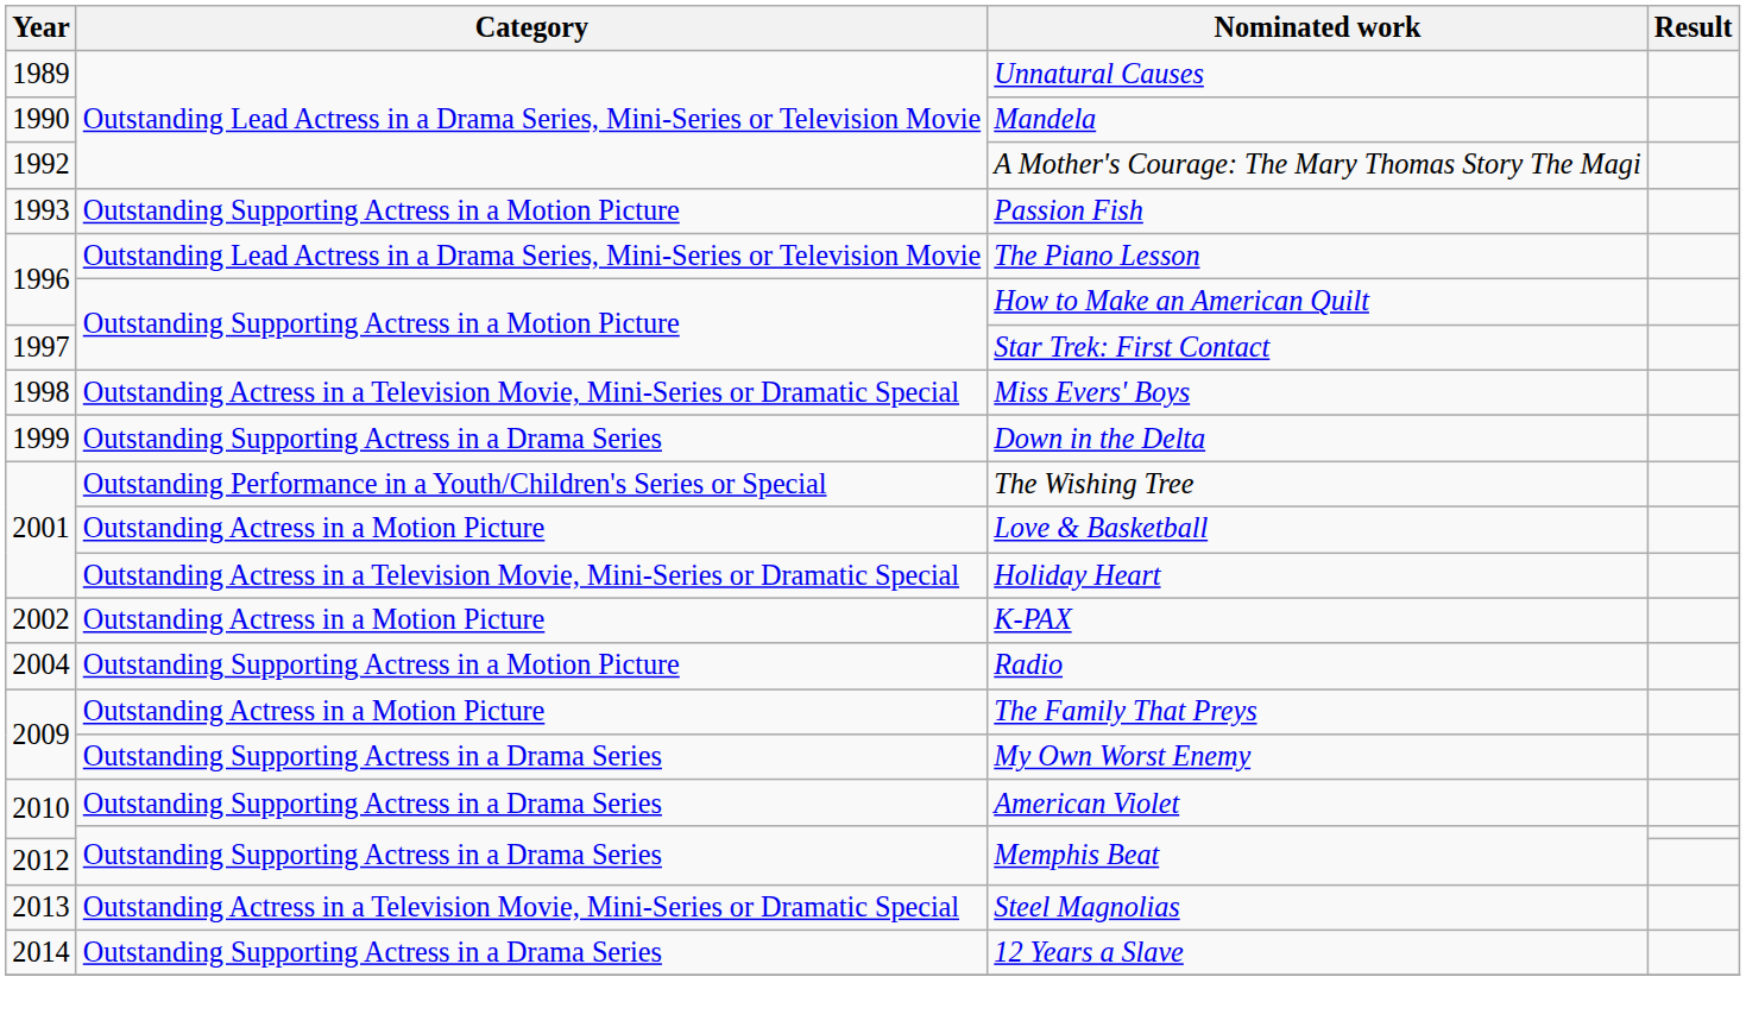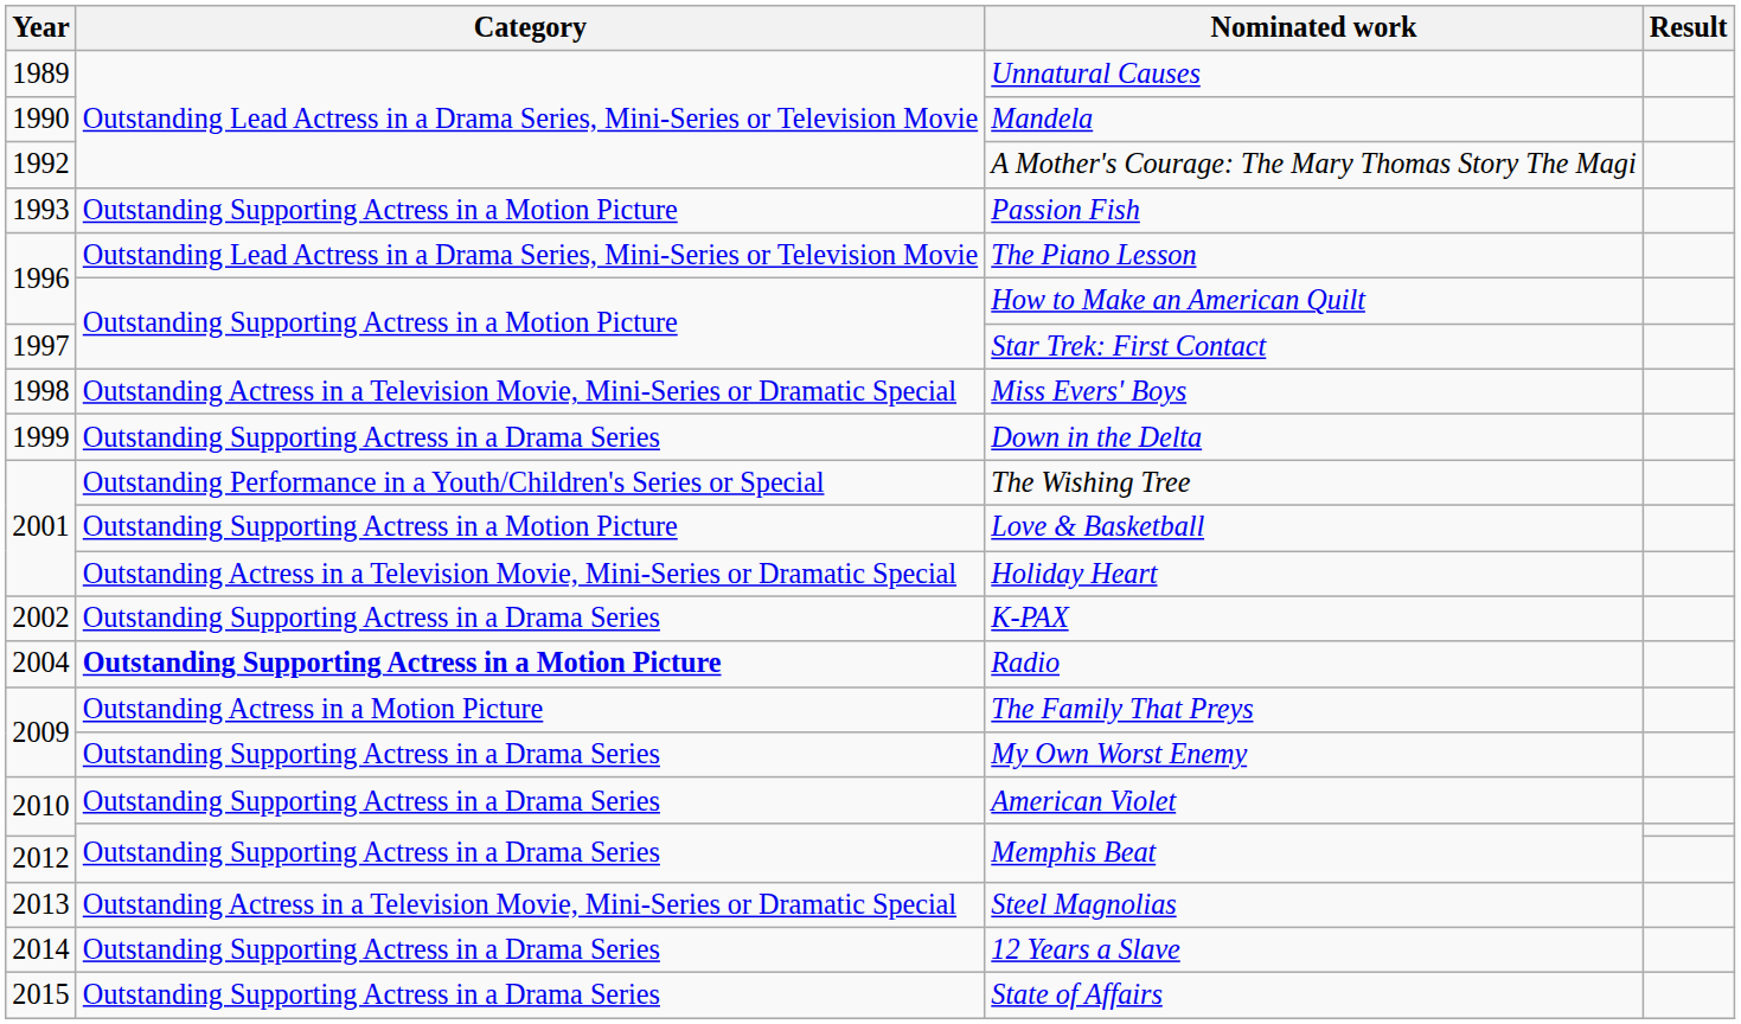Love & Basketball | Category: Outstanding Actress in a Motion Picture -> Outstanding Supporting Actress in a Motion Picture
K-PAX | Category: Outstanding Actress in a Motion Picture -> Outstanding Supporting Actress in a Drama Series
Radio | Category: normal -> bold
+ row: 2015 | Outstanding Supporting Actress in a Drama Series | State of Affairs
